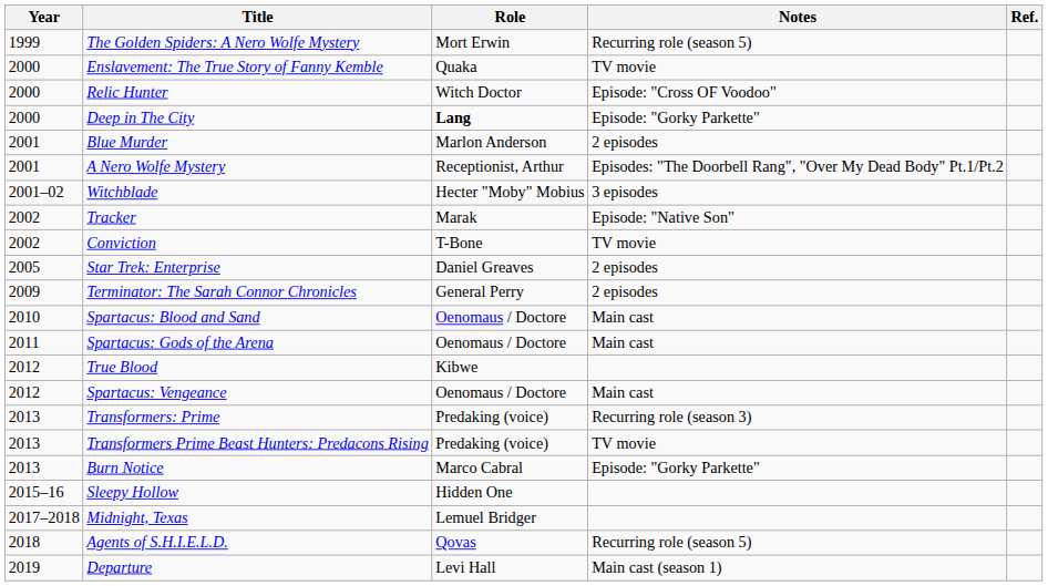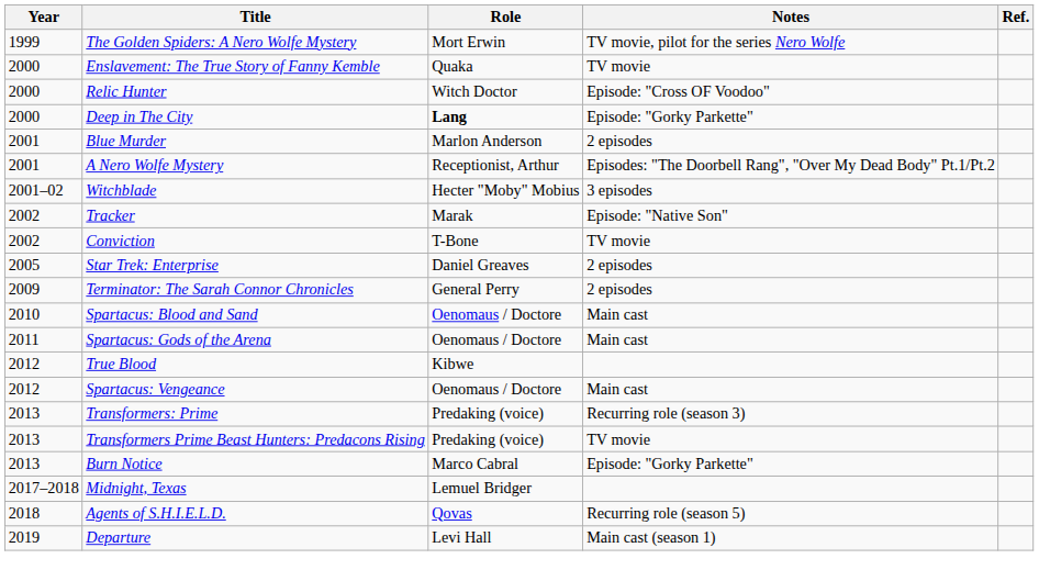The Golden Spiders: A Nero Wolfe Mystery | Notes: Recurring role (season 5) -> TV movie, pilot for the series Nero Wolfe
- row: 2015–16 | Sleepy Hollow | Hidden One
